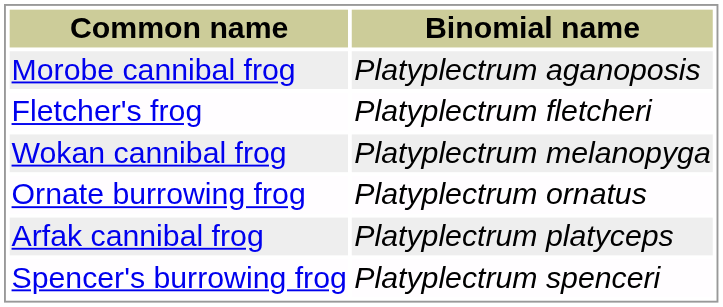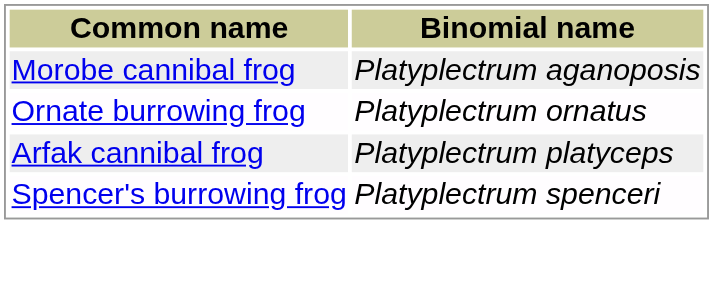- row: Fletcher's frog | Platyplectrum fletcheri
- row: Wokan cannibal frog | Platyplectrum melanopyga
